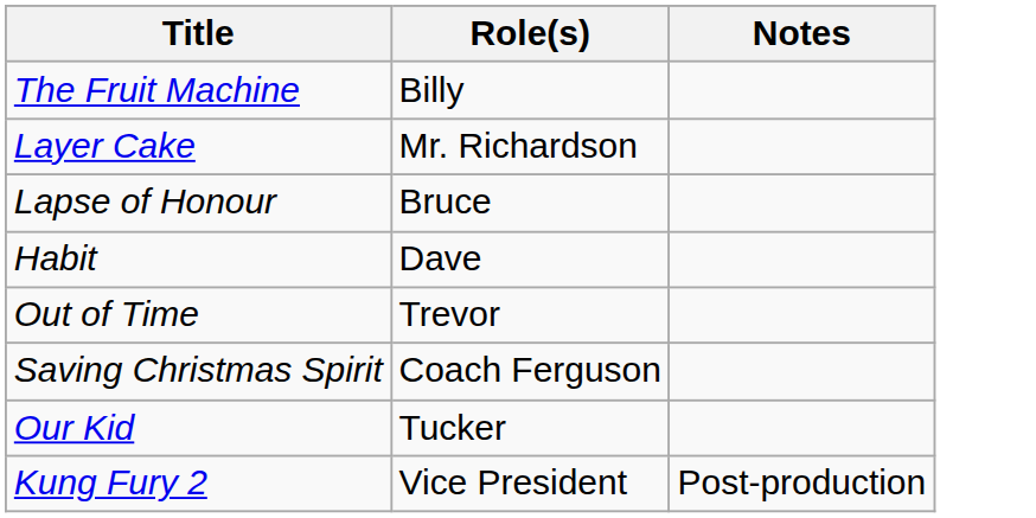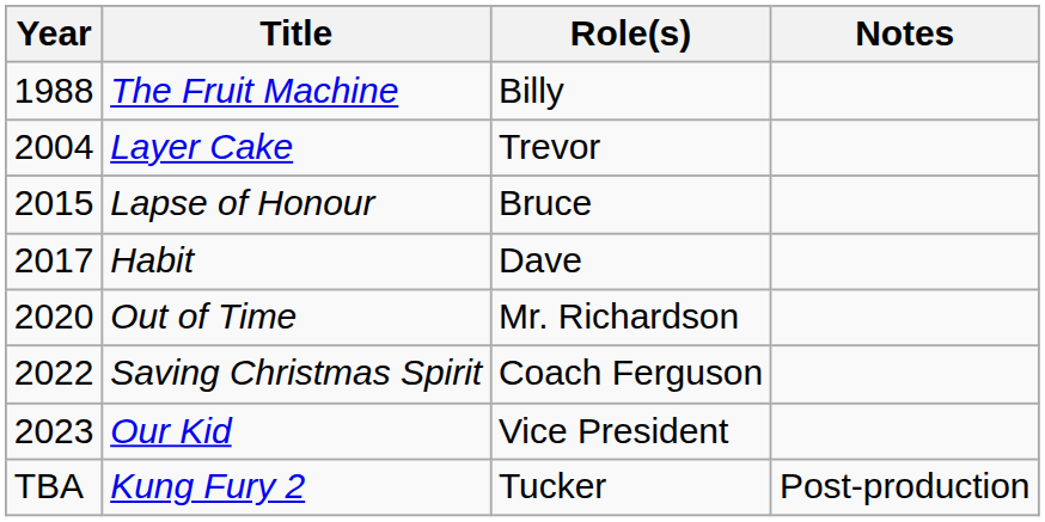+ column: Year | 1988 | 2004 | 2015 | 2017 | 2020 | 2022 | 2023 | TBA
Layer Cake | Role(s): Mr. Richardson -> Trevor
Out of Time | Role(s): Trevor -> Mr. Richardson
Our Kid | Role(s): Tucker -> Vice President
Kung Fury 2 | Role(s): Vice President -> Tucker
